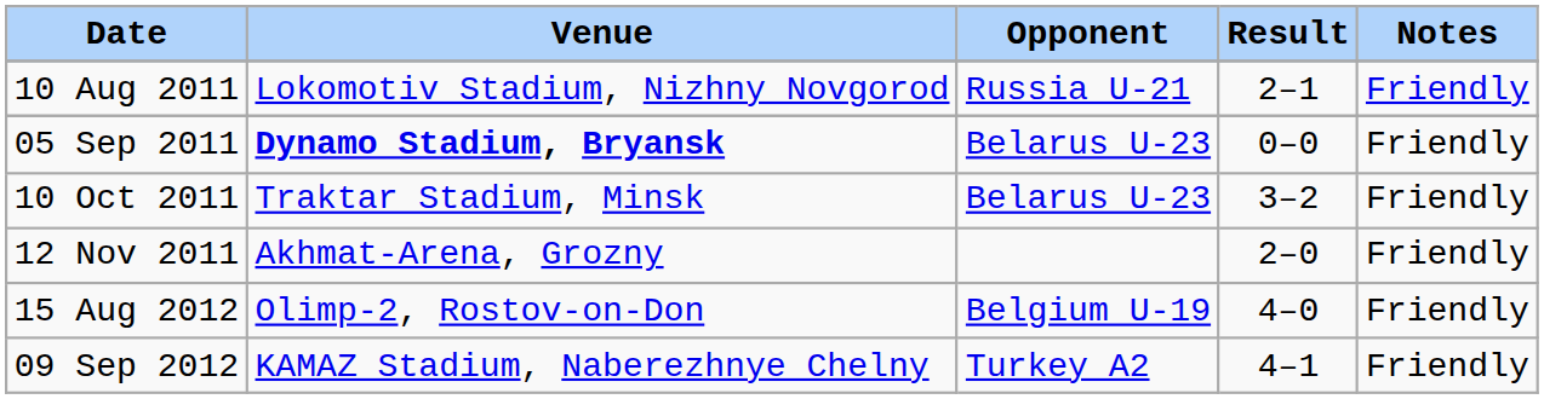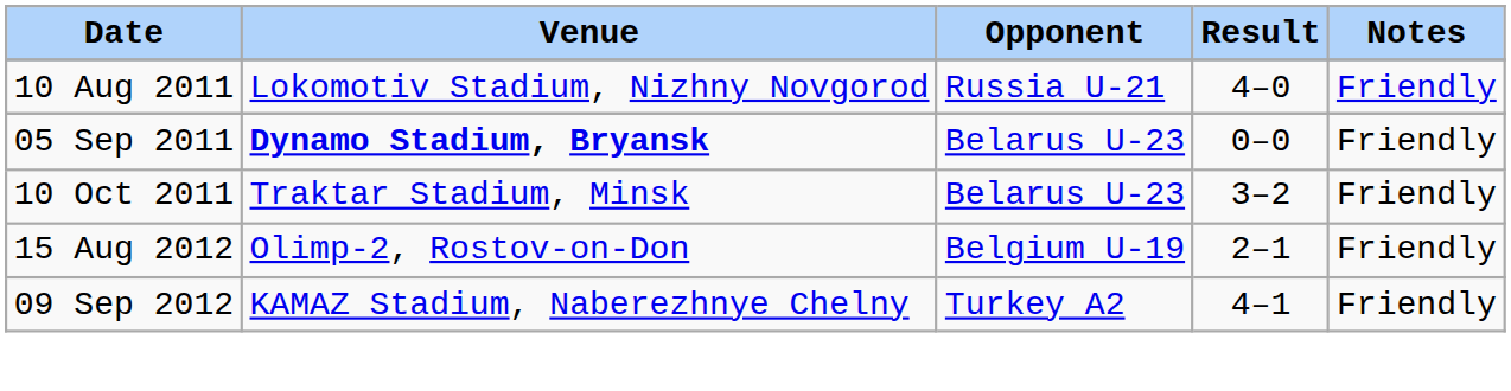10 Aug 2011 | Result: 2–1 -> 4–0
- row: 12 Nov 2011 | Akhmat-Arena, Grozny | 2–0 | Friendly
15 Aug 2012 | Result: 4–0 -> 2–1
